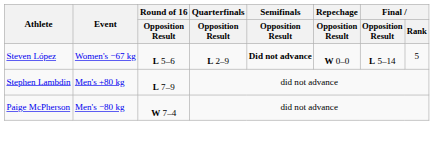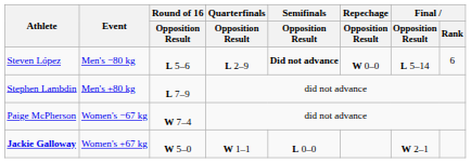Steven López | Event: Women's −67 kg -> Men's −80 kg
Steven López | Final / Rank: 5 -> 6
Paige McPherson | Event: Men's −80 kg -> Women's −67 kg
+ row: Jackie Galloway | Women's +67 kg | W 5–0 | W 1–1 | L 0–0 | W 2–1
